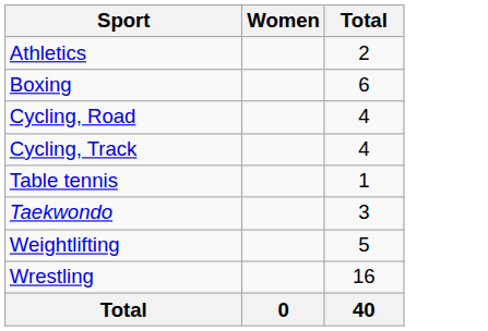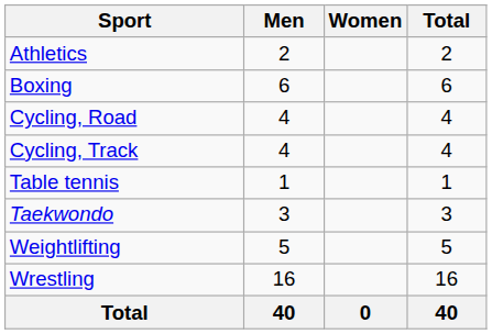+ column: Men | 2 | 6 | 4 | 4 | 1 | 3 | 5 | 16 | 40
